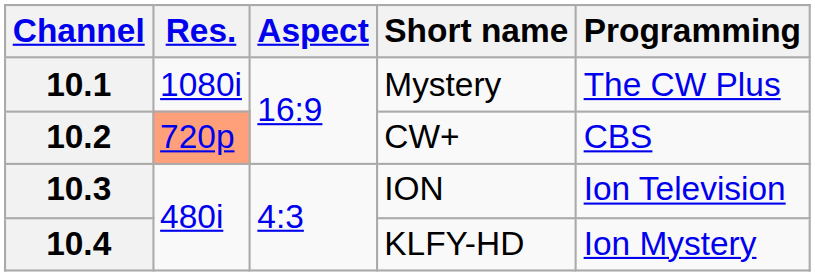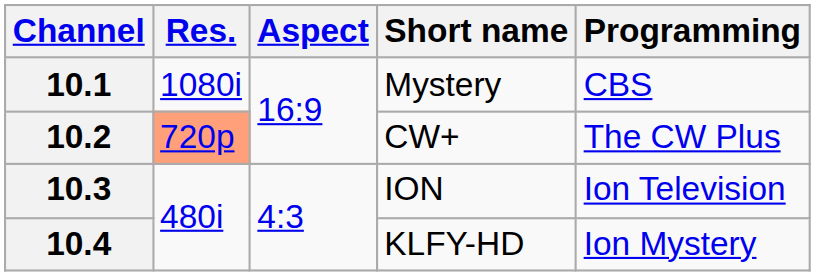10.1 | Programming: The CW Plus -> CBS
10.2 | Programming: CBS -> The CW Plus
